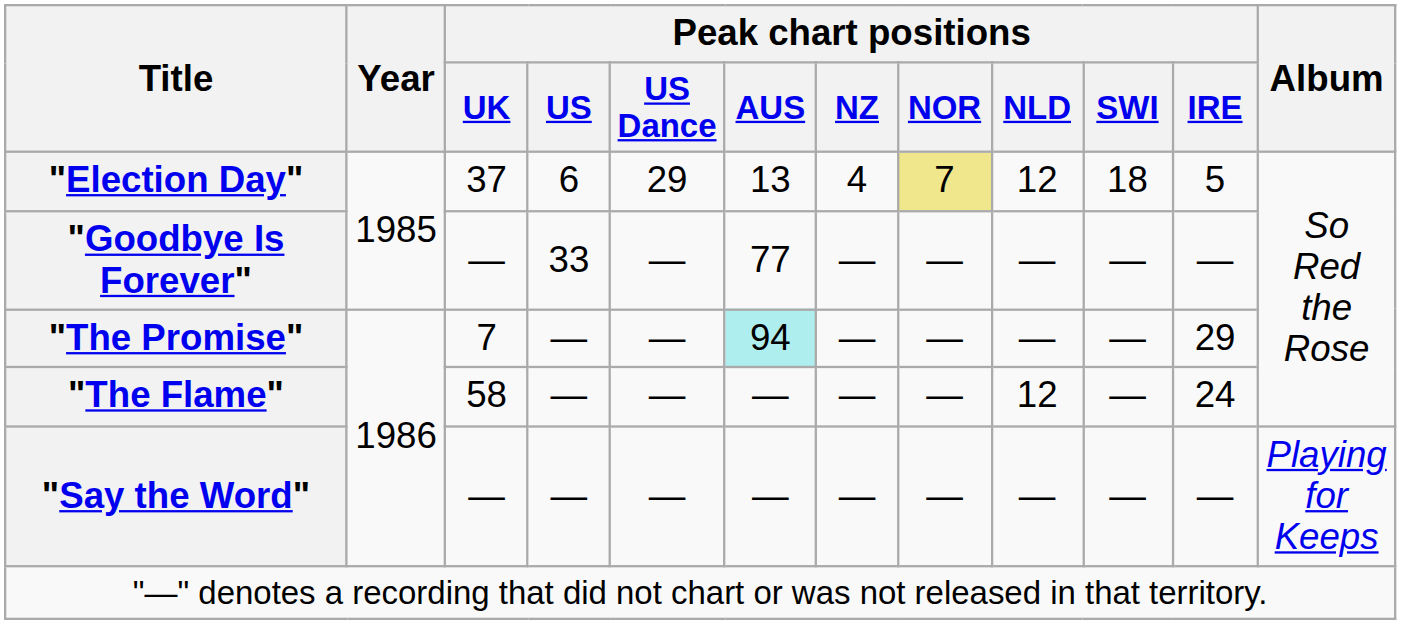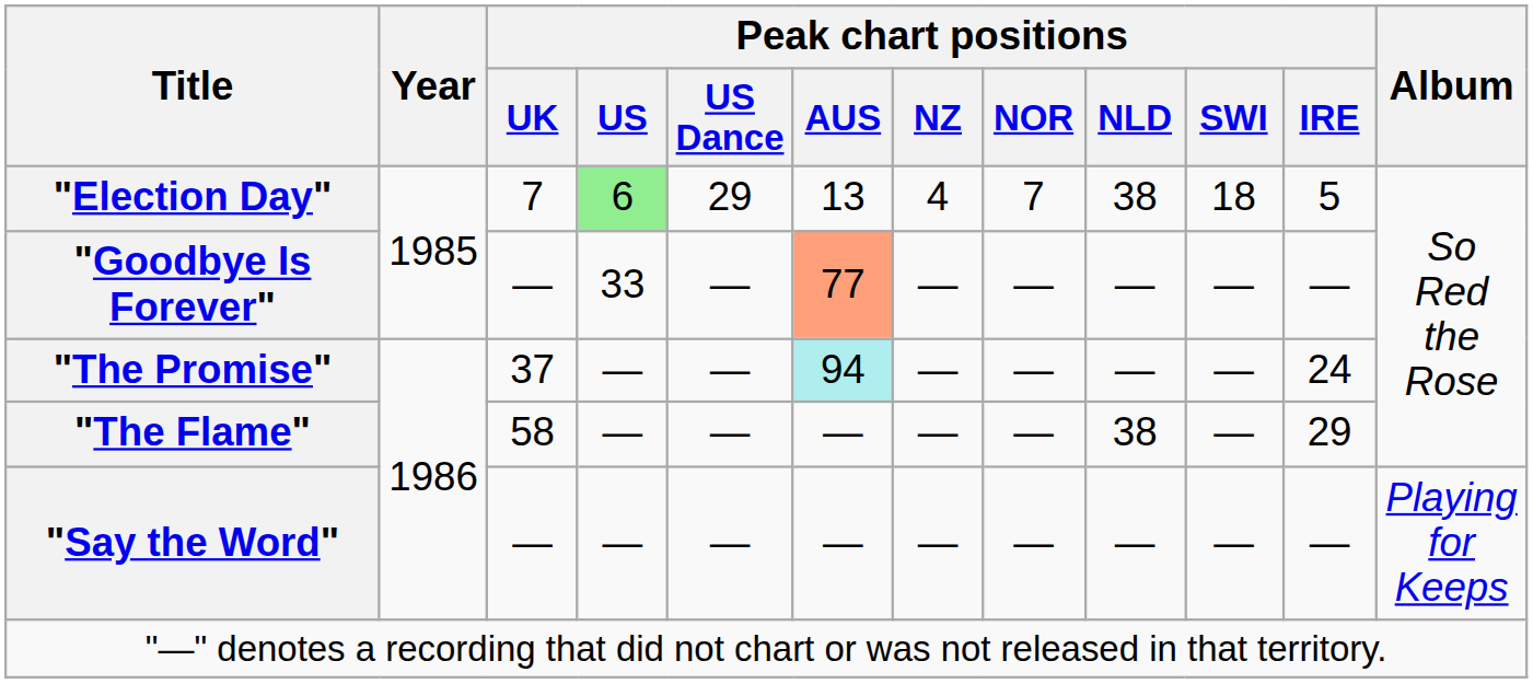"Election Day" | Peak chart positions / UK: 37 -> 7
"Election Day" | Peak chart positions / US: no background -> lightgreen background
"Election Day" | Peak chart positions / NOR: khaki background -> no background
"Election Day" | Peak chart positions / NLD: 12 -> 38
"Goodbye Is Forever" | Peak chart positions / AUS: no background -> lightsalmon background
"The Promise" | Peak chart positions / UK: 7 -> 37
"The Promise" | Peak chart positions / IRE: 29 -> 24
"The Flame" | Peak chart positions / NLD: 12 -> 38
"The Flame" | Peak chart positions / IRE: 24 -> 29
